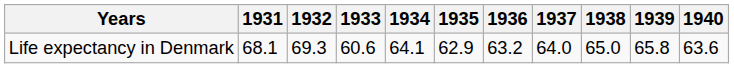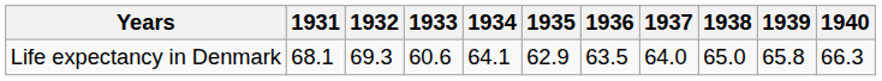Life expectancy in Denmark | 1936: 63.2 -> 63.5
Life expectancy in Denmark | 1940: 63.6 -> 66.3
